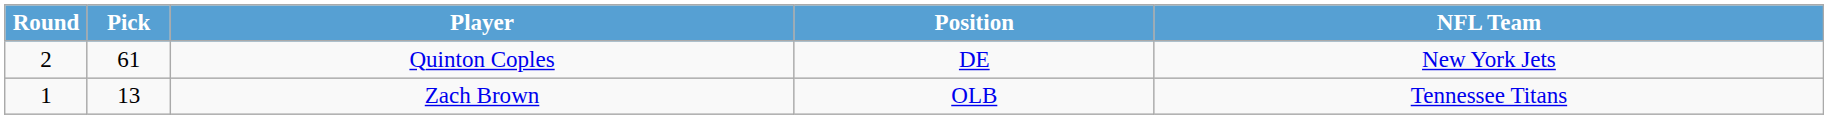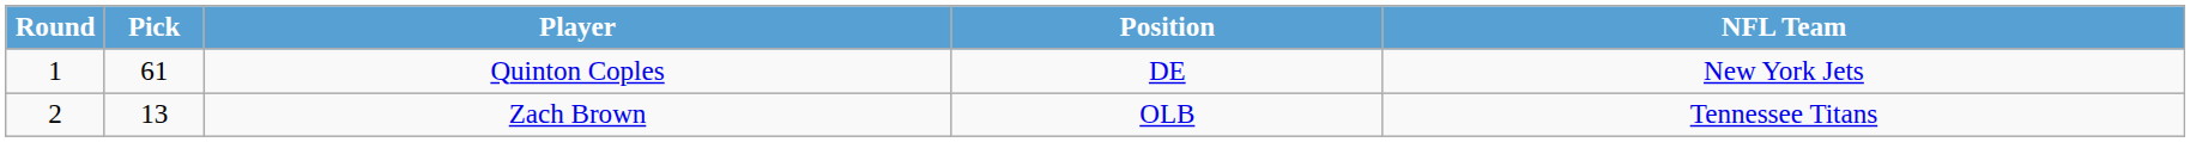Quinton Coples | Round: 2 -> 1
Zach Brown | Round: 1 -> 2
